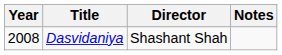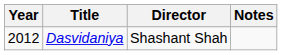Dasvidaniya | Year: 2008 -> 2012
